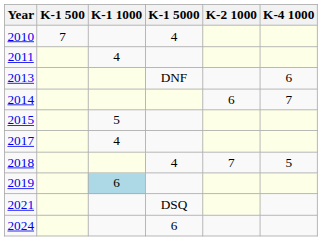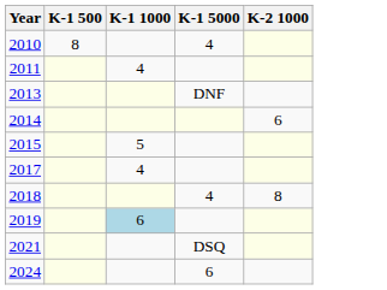- column: K-4 1000 | 6 | 7 | 5
2010 | K-1 500: 7 -> 8
2018 | K-2 1000: 7 -> 8
